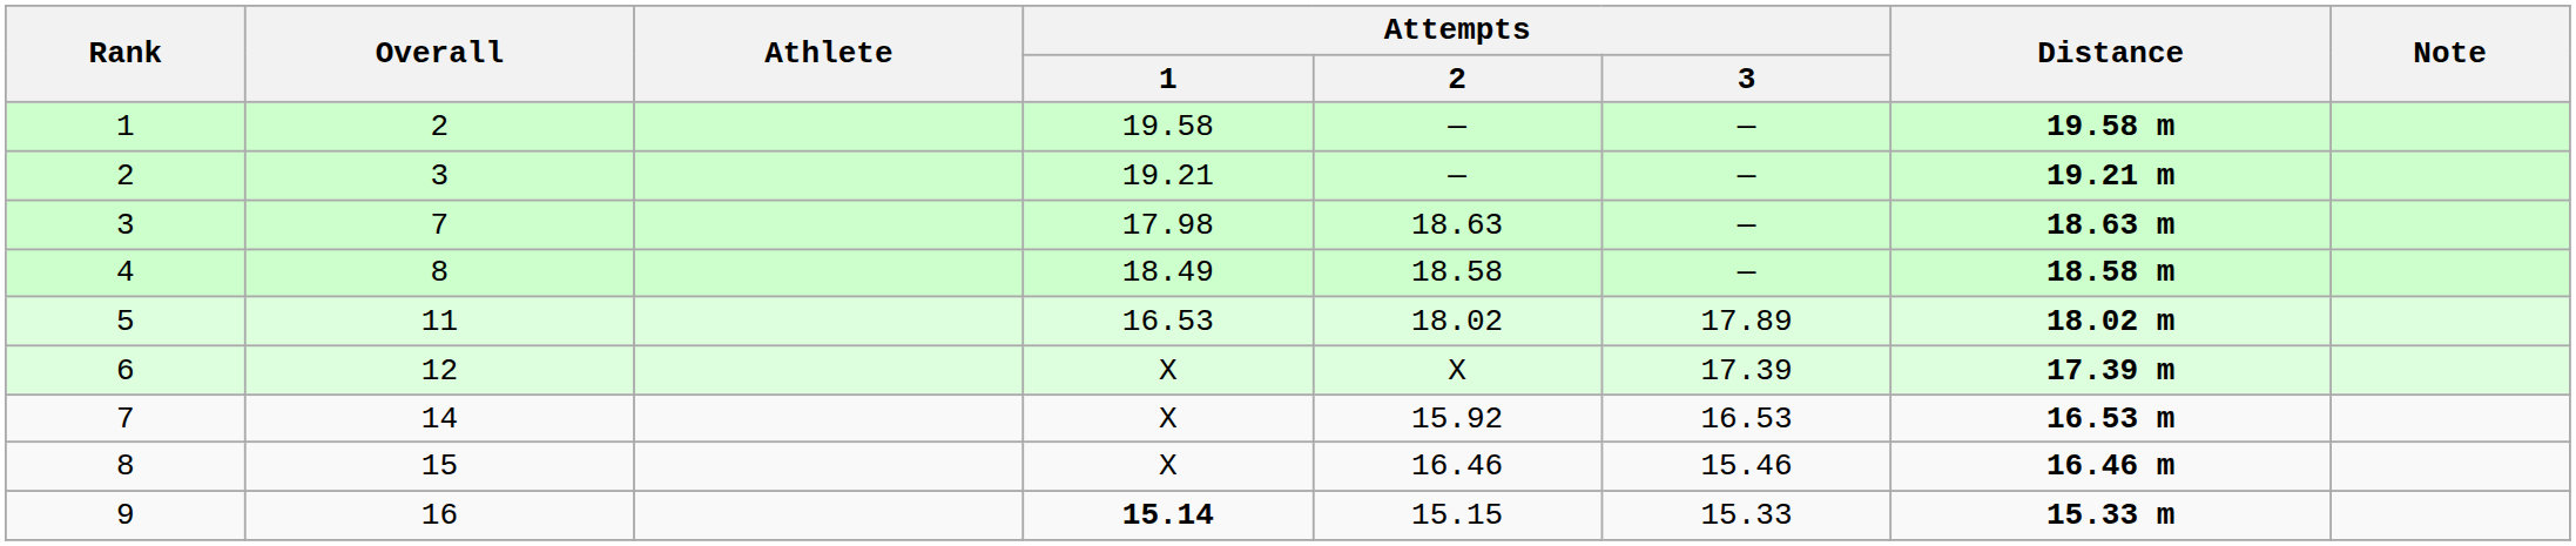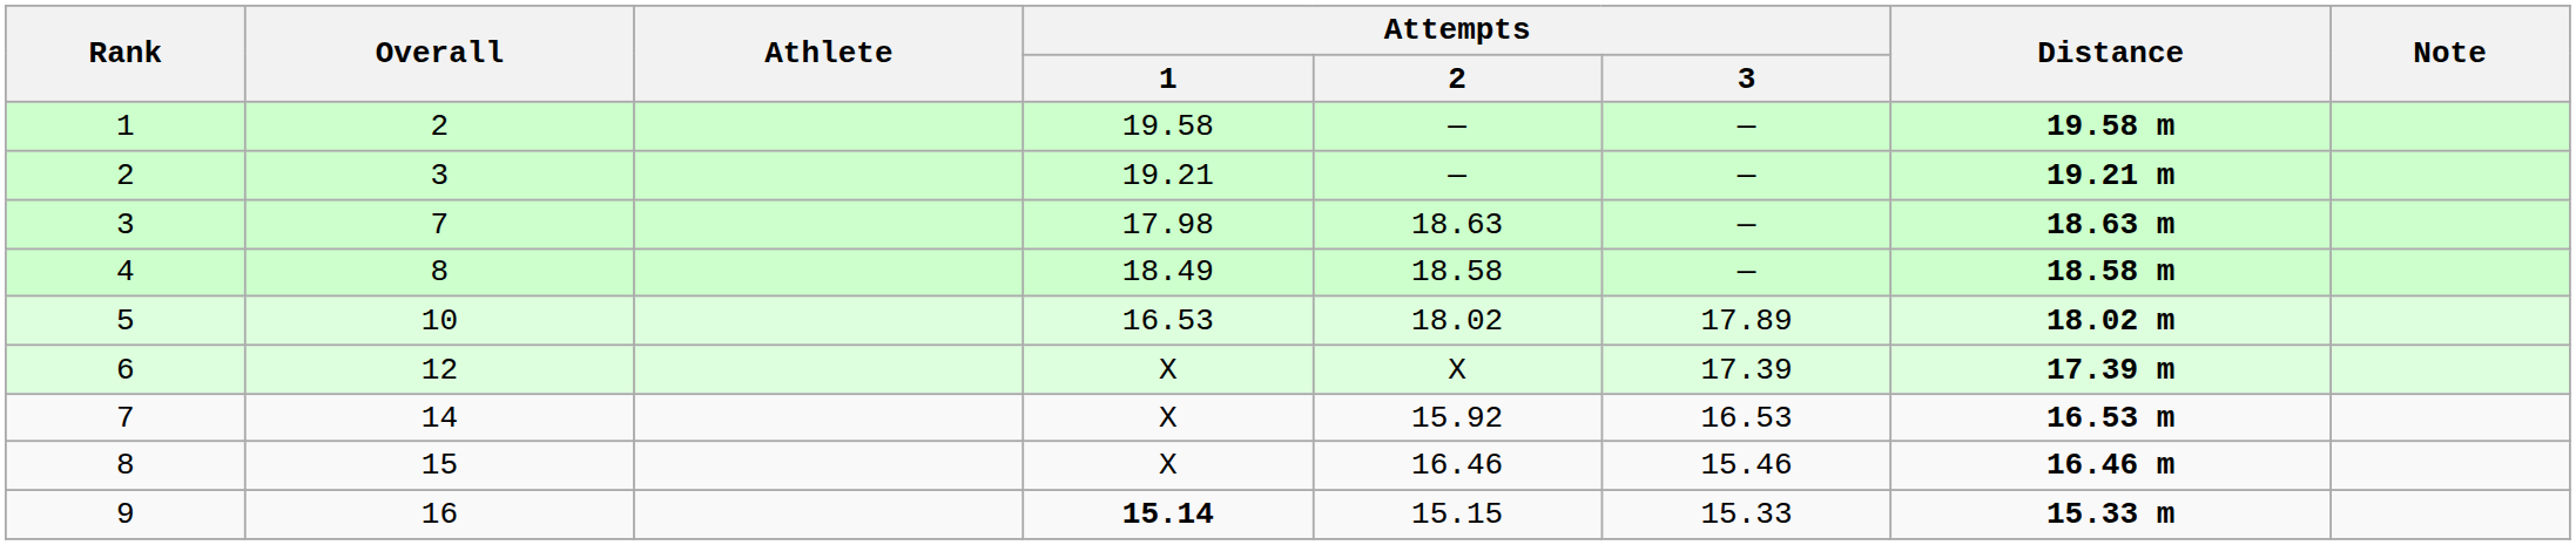5 | Overall: 11 -> 10
